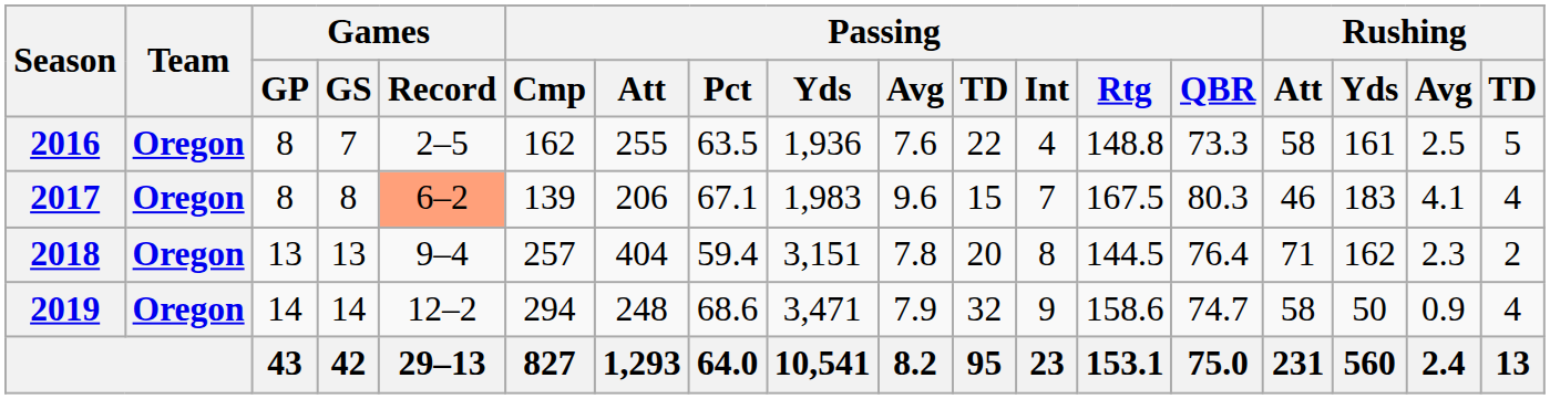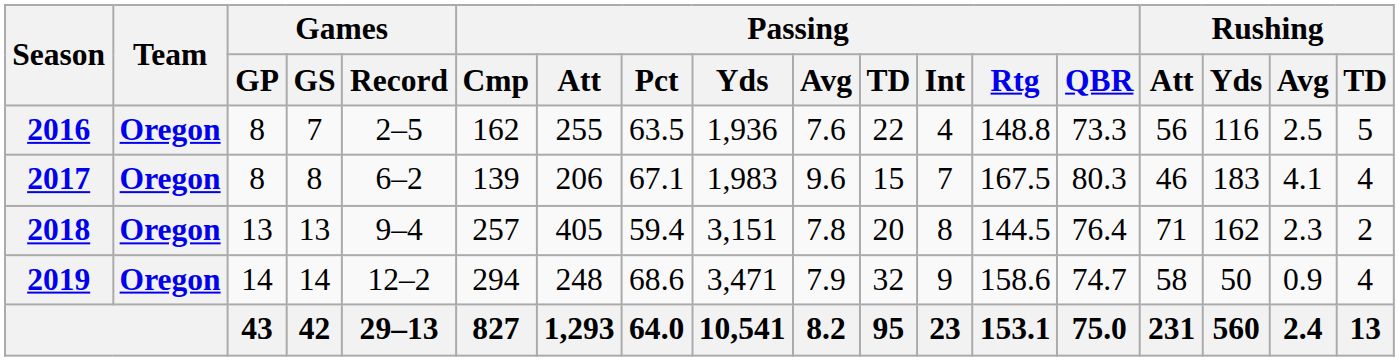2016 | Rushing / Att: 58 -> 56
2016 | Rushing / Yds: 161 -> 116
2017 | Games / Record: lightsalmon background -> no background
2018 | Passing / Att: 404 -> 405
